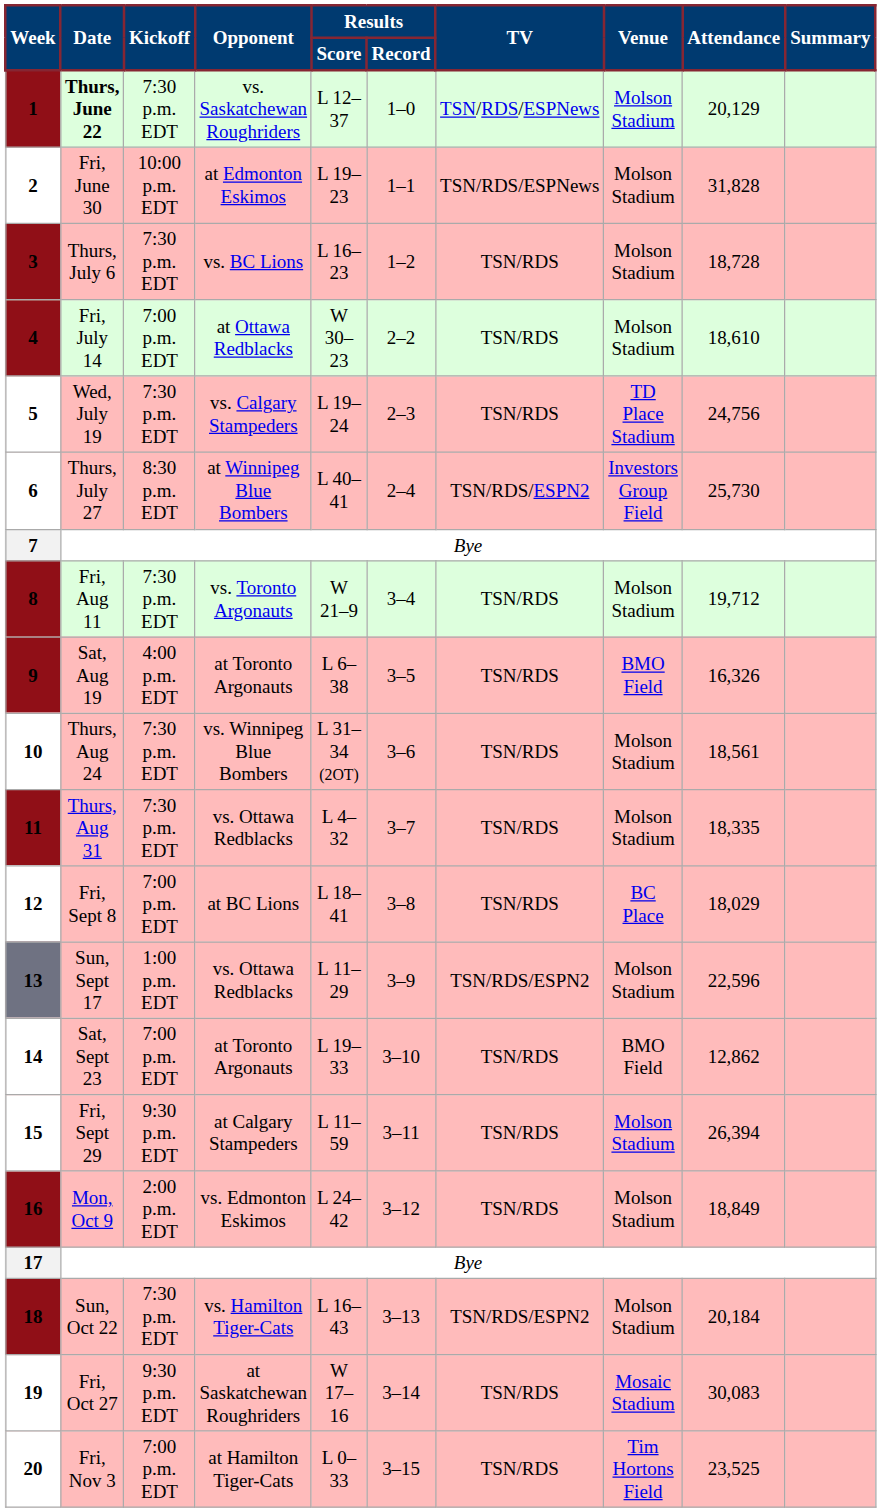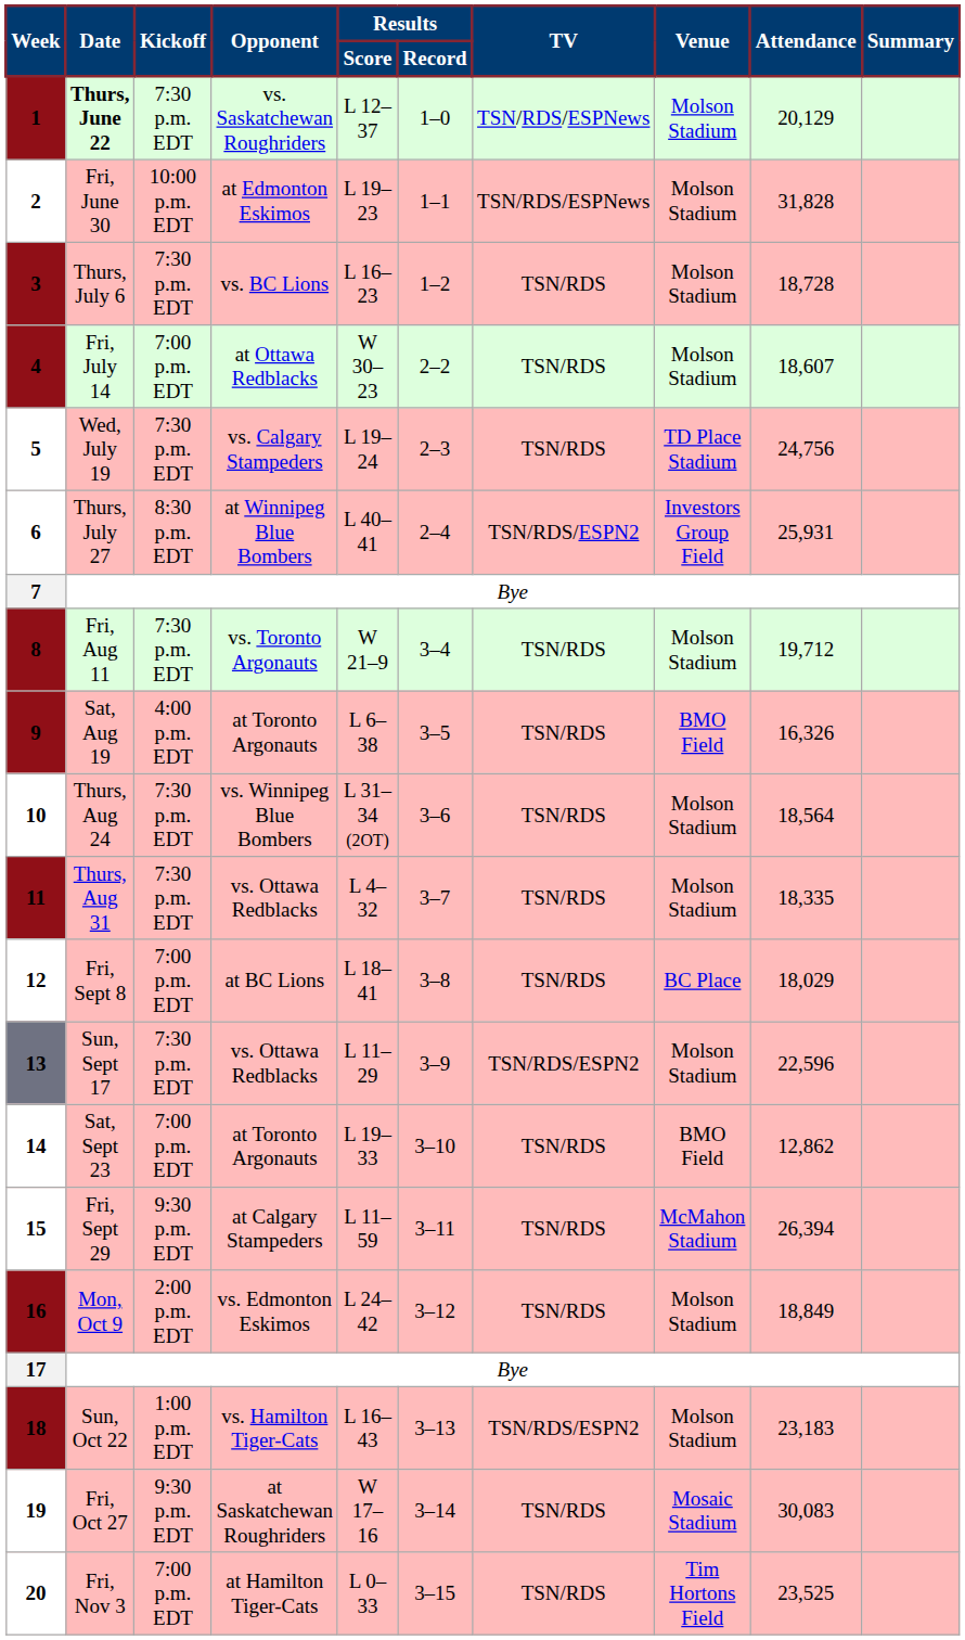4 | Attendance: 18,610 -> 18,607
6 | Attendance: 25,730 -> 25,931
10 | Attendance: 18,561 -> 18,564
13 | Kickoff: 1:00 p.m. EDT -> 7:30 p.m. EDT
15 | Venue: Molson Stadium -> McMahon Stadium
18 | Kickoff: 7:30 p.m. EDT -> 1:00 p.m. EDT
18 | Attendance: 20,184 -> 23,183
